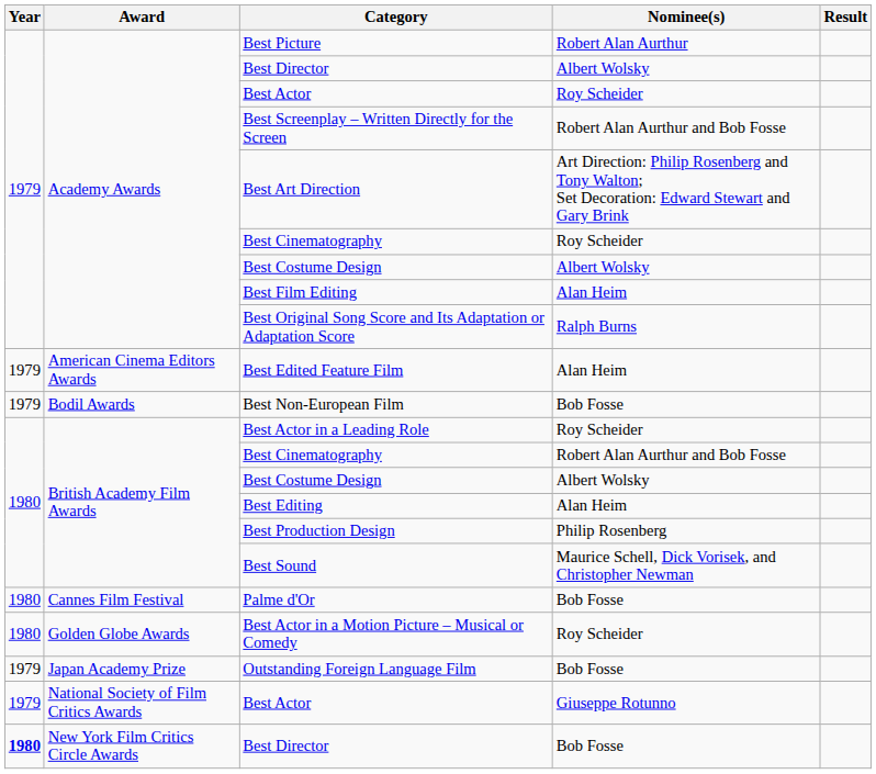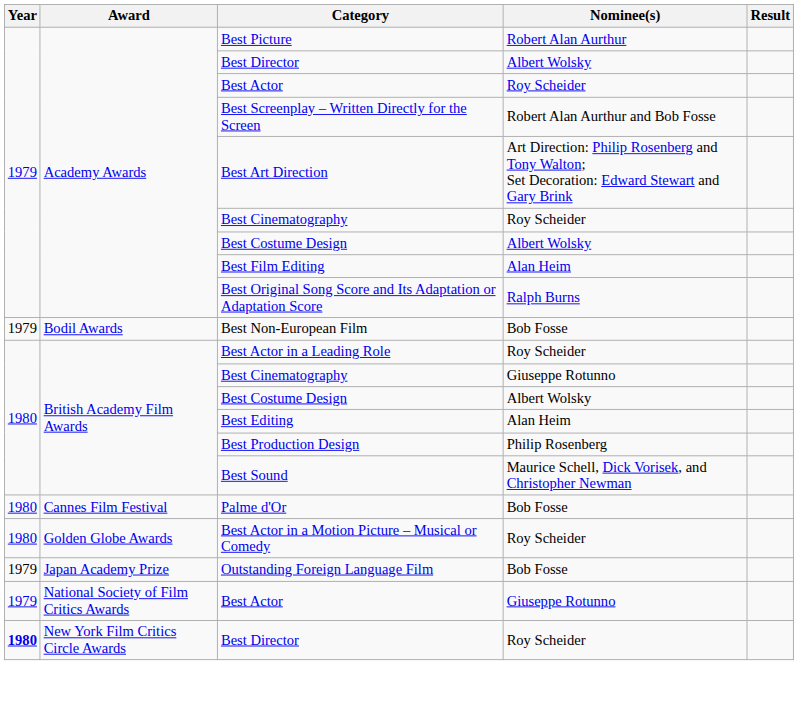- row: 1979 | American Cinema Editors Awards | Best Edited Feature Film | Alan Heim
British Academy Film Awards / Best Cinematography | Nominee(s): Robert Alan Aurthur and Bob Fosse -> Giuseppe Rotunno
New York Film Critics Circle Awards / Best Director | Nominee(s): Bob Fosse -> Roy Scheider
